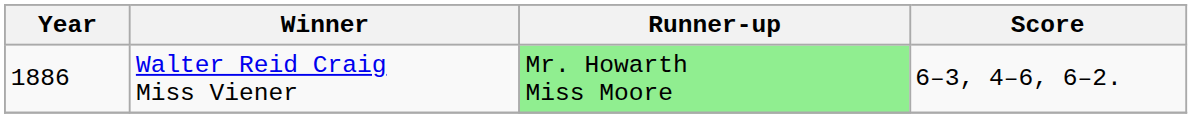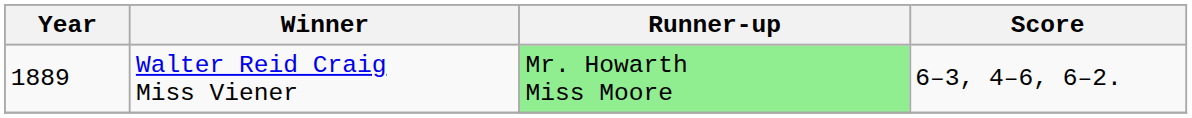Walter Reid Craig Miss Viener | Year: 1886 -> 1889
